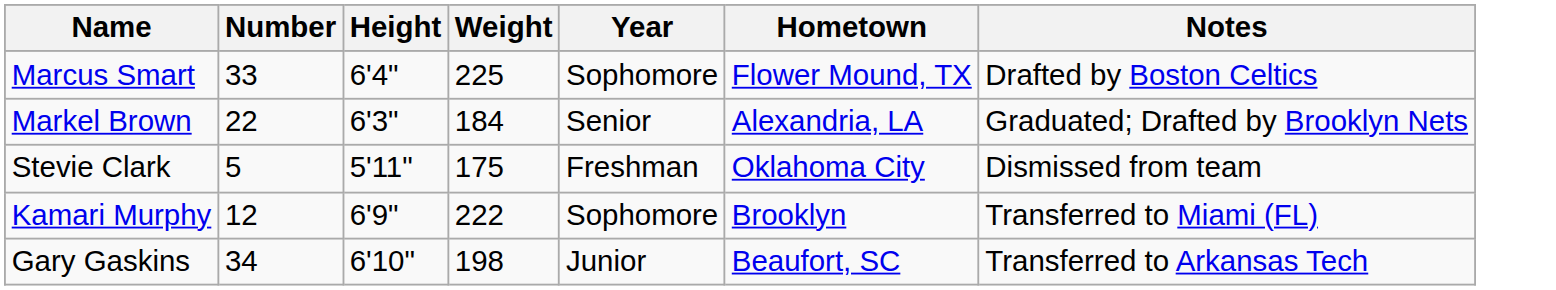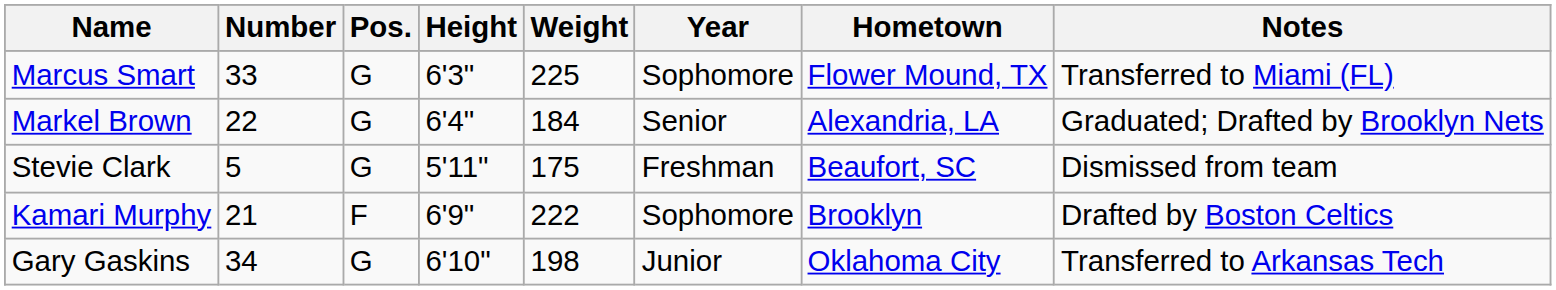+ column: Pos. | G | G | G | F | G
Marcus Smart | Height: 6'4" -> 6'3"
Marcus Smart | Notes: Drafted by Boston Celtics -> Transferred to Miami (FL)
Markel Brown | Height: 6'3" -> 6'4"
Stevie Clark | Hometown: Oklahoma City -> Beaufort, SC
Kamari Murphy | Number: 12 -> 21
Kamari Murphy | Notes: Transferred to Miami (FL) -> Drafted by Boston Celtics
Gary Gaskins | Hometown: Beaufort, SC -> Oklahoma City
